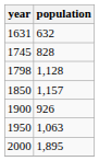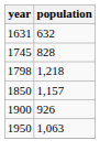1798 | population: 1,128 -> 1,218
- row: 2000 | 1,895
